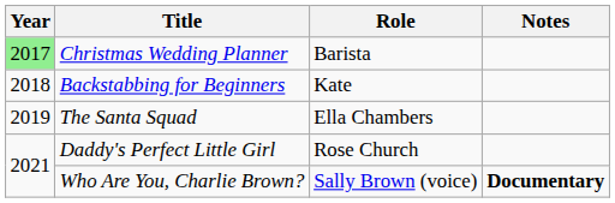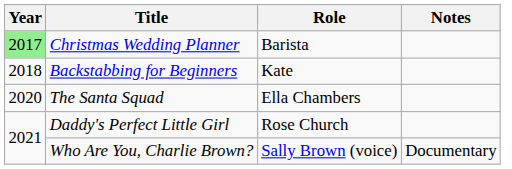The Santa Squad | Year: 2019 -> 2020
Who Are You, Charlie Brown? | Notes: bold -> normal
